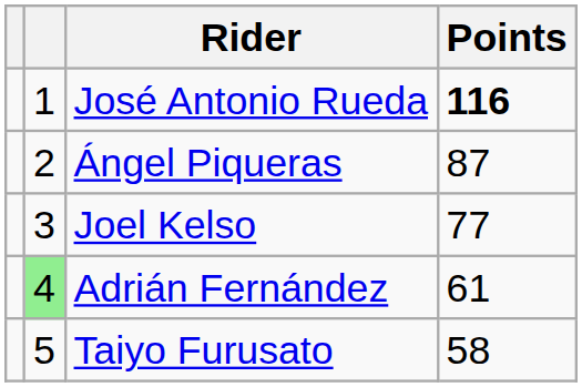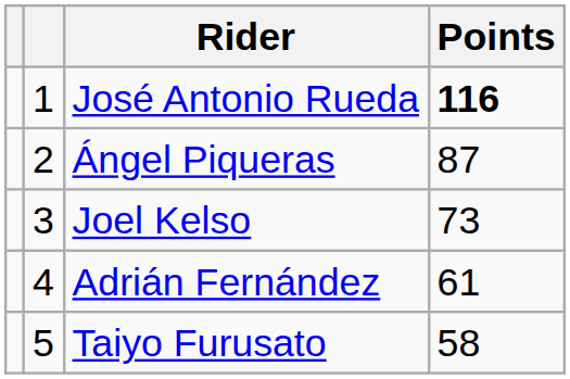Joel Kelso | Points: 77 -> 73
Adrián Fernández | column 2: lightgreen background -> no background
